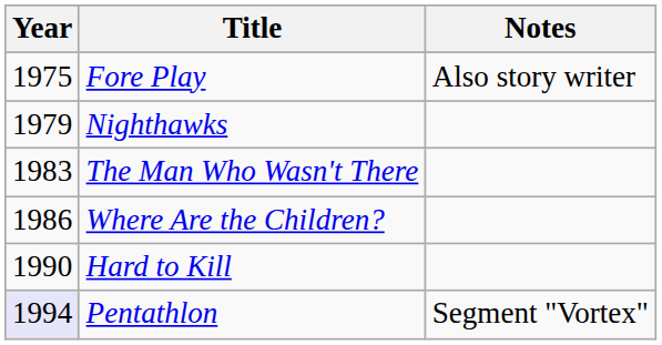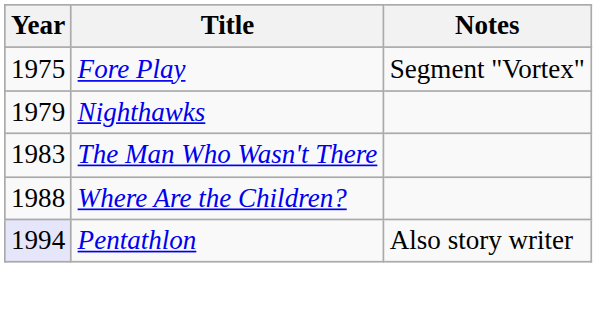Fore Play | Notes: Also story writer -> Segment "Vortex"
Where Are the Children? | Year: 1986 -> 1988
- row: 1990 | Hard to Kill
Pentathlon | Notes: Segment "Vortex" -> Also story writer
